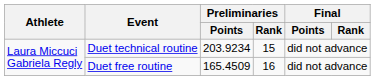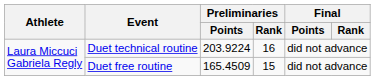Duet technical routine | Preliminaries / Points: 203.9234 -> 203.9224
Duet technical routine | Preliminaries / Rank: 15 -> 16
Duet free routine | Preliminaries / Rank: 16 -> 15
